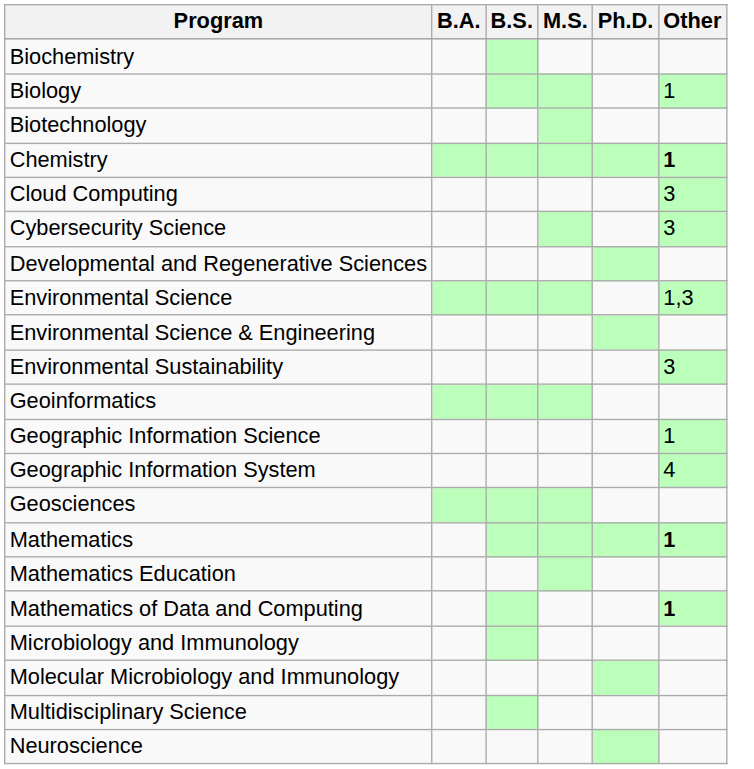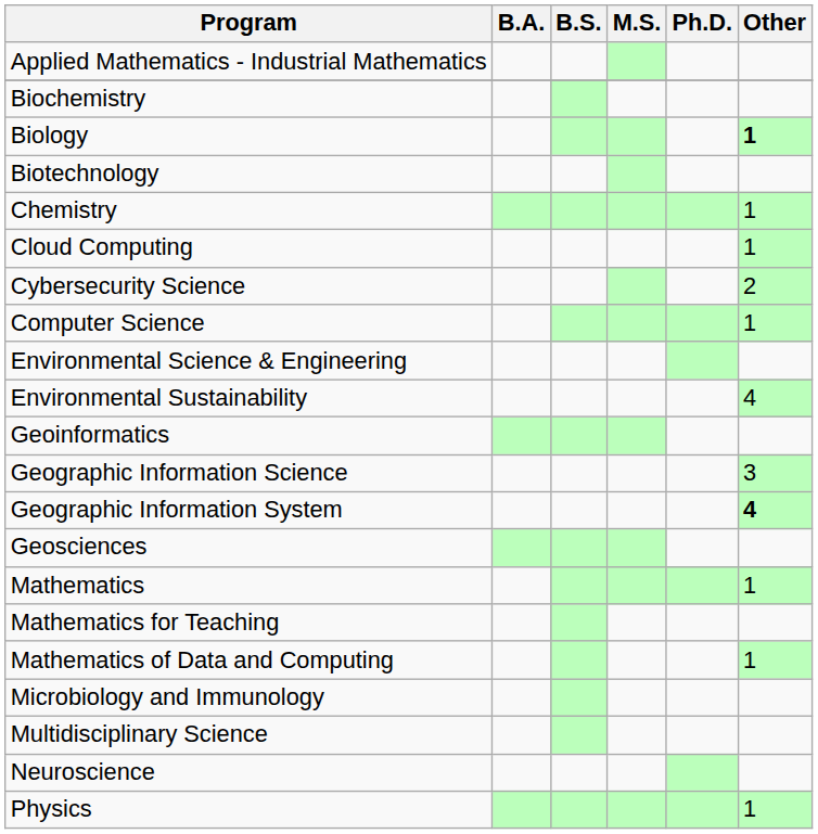+ row: Applied Mathematics - Industrial Mathematics
Biology | Other: normal -> bold
Chemistry | Other: bold -> normal
Cloud Computing | Other: 3 -> 1
Cybersecurity Science | Other: 3 -> 2
+ row: Computer Science | 1
- row: Developmental and Regenerative Sciences
- row: Environmental Science | 1,3
Environmental Sustainability | Other: 3 -> 4
Geographic Information Science | Other: 1 -> 3
Geographic Information System | Other: normal -> bold
Mathematics | Other: bold -> normal
- row: Mathematics Education
+ row: Mathematics for Teaching
Mathematics of Data and Computing | Other: bold -> normal
- row: Molecular Microbiology and Immunology
+ row: Physics | 1
